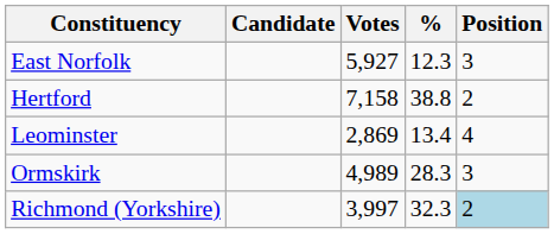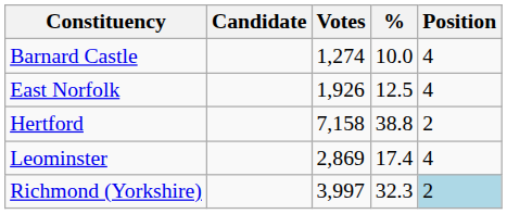+ row: Barnard Castle | 1,274 | 10.0 | 4
East Norfolk | Votes: 5,927 -> 1,926
East Norfolk | %: 12.3 -> 12.5
East Norfolk | Position: 3 -> 4
Leominster | %: 13.4 -> 17.4
- row: Ormskirk | 4,989 | 28.3 | 3
